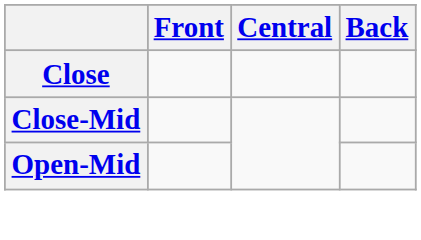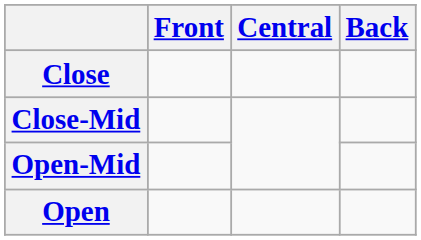+ row: Open
